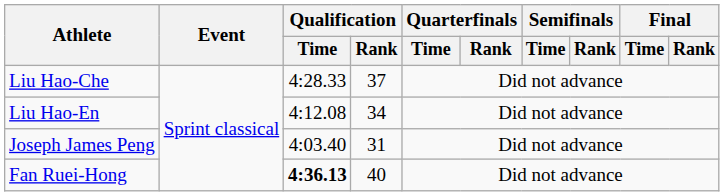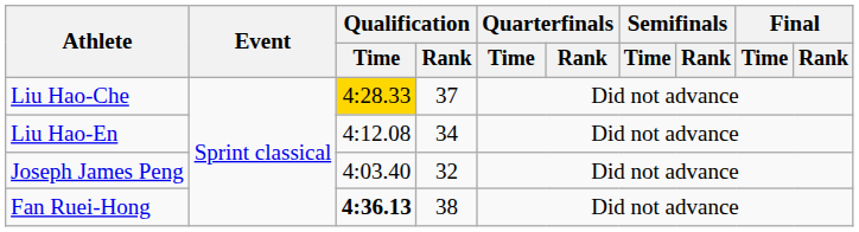Liu Hao-Che | Qualification / Time: no background -> gold background
Joseph James Peng | Qualification / Rank: 31 -> 32
Fan Ruei-Hong | Qualification / Rank: 40 -> 38
